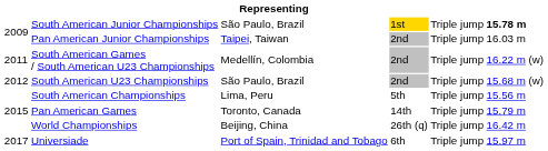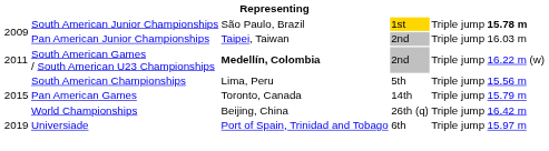South American Games / South American U23 Championships | column 3: normal -> bold
- row: 2012 | South American U23 Championships | São Paulo, Brazil | 2nd | Triple jump | 15.68 m (w)
Universiade | column 1: 2017 -> 2019
